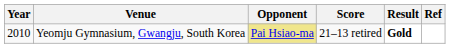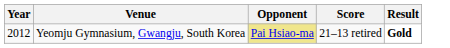- column: Ref
Yeomju Gymnasium, Gwangju, South Korea | Year: 2010 -> 2012
